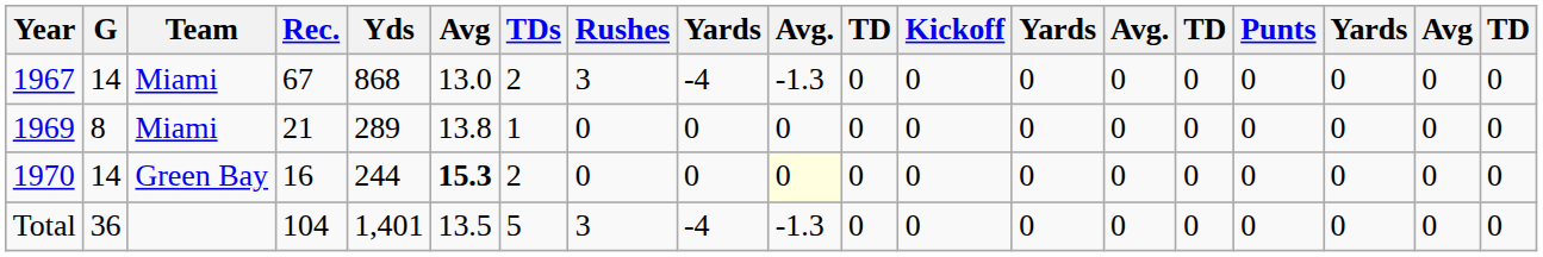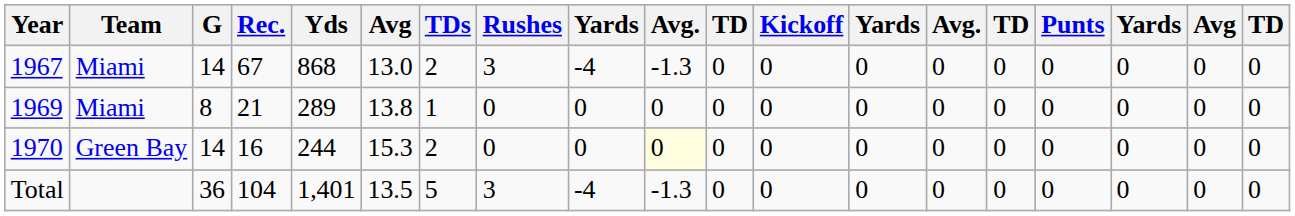columns swapped: Team <-> G
1970 | column 6: bold -> normal
